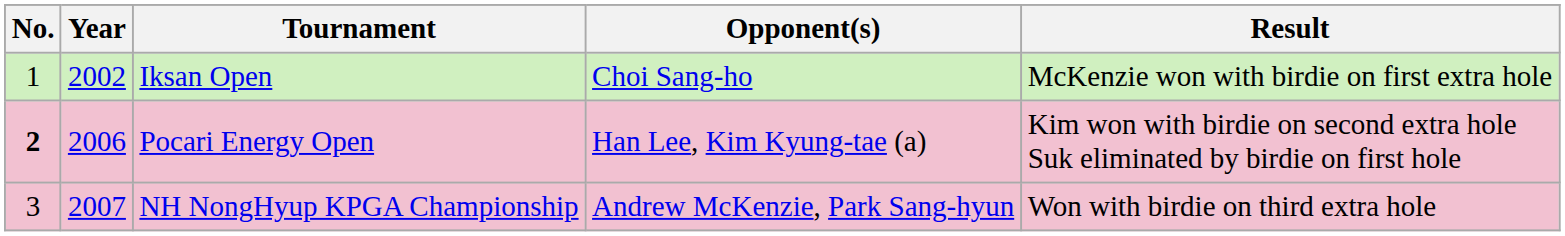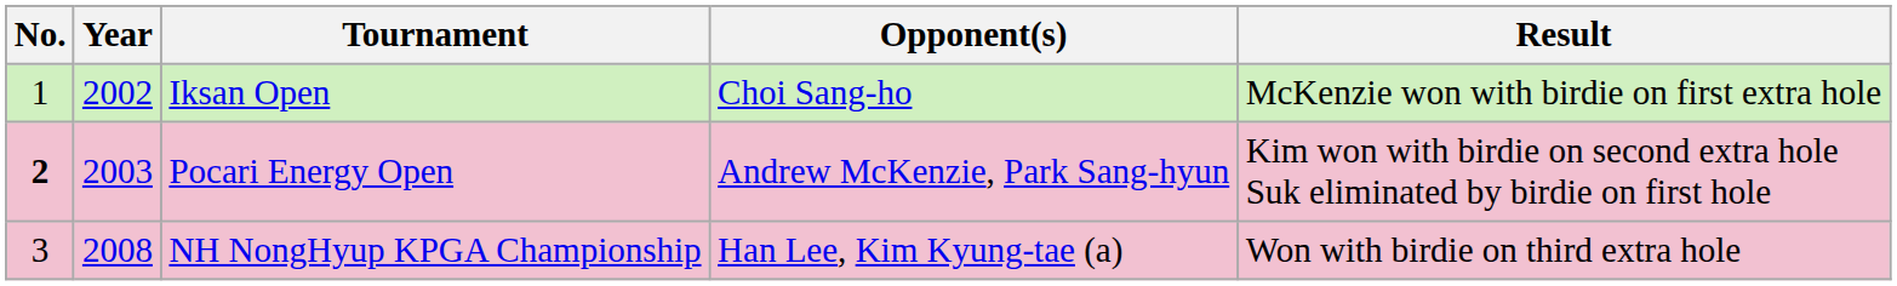Pocari Energy Open | Year: 2006 -> 2003
Pocari Energy Open | Opponent(s): Han Lee, Kim Kyung-tae (a) -> Andrew McKenzie, Park Sang-hyun
NH NongHyup KPGA Championship | Year: 2007 -> 2008
NH NongHyup KPGA Championship | Opponent(s): Andrew McKenzie, Park Sang-hyun -> Han Lee, Kim Kyung-tae (a)
